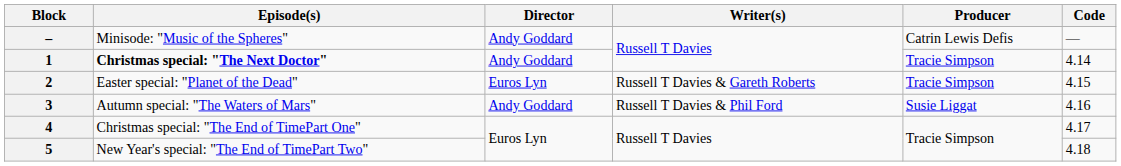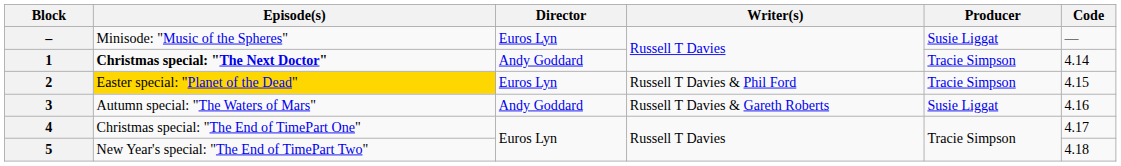– | Director: Andy Goddard -> Euros Lyn
– | Producer: Catrin Lewis Defis -> Susie Liggat
2 | Episode(s): no background -> gold background
2 | Writer(s): Russell T Davies & Gareth Roberts -> Russell T Davies & Phil Ford
3 | Writer(s): Russell T Davies & Phil Ford -> Russell T Davies & Gareth Roberts
